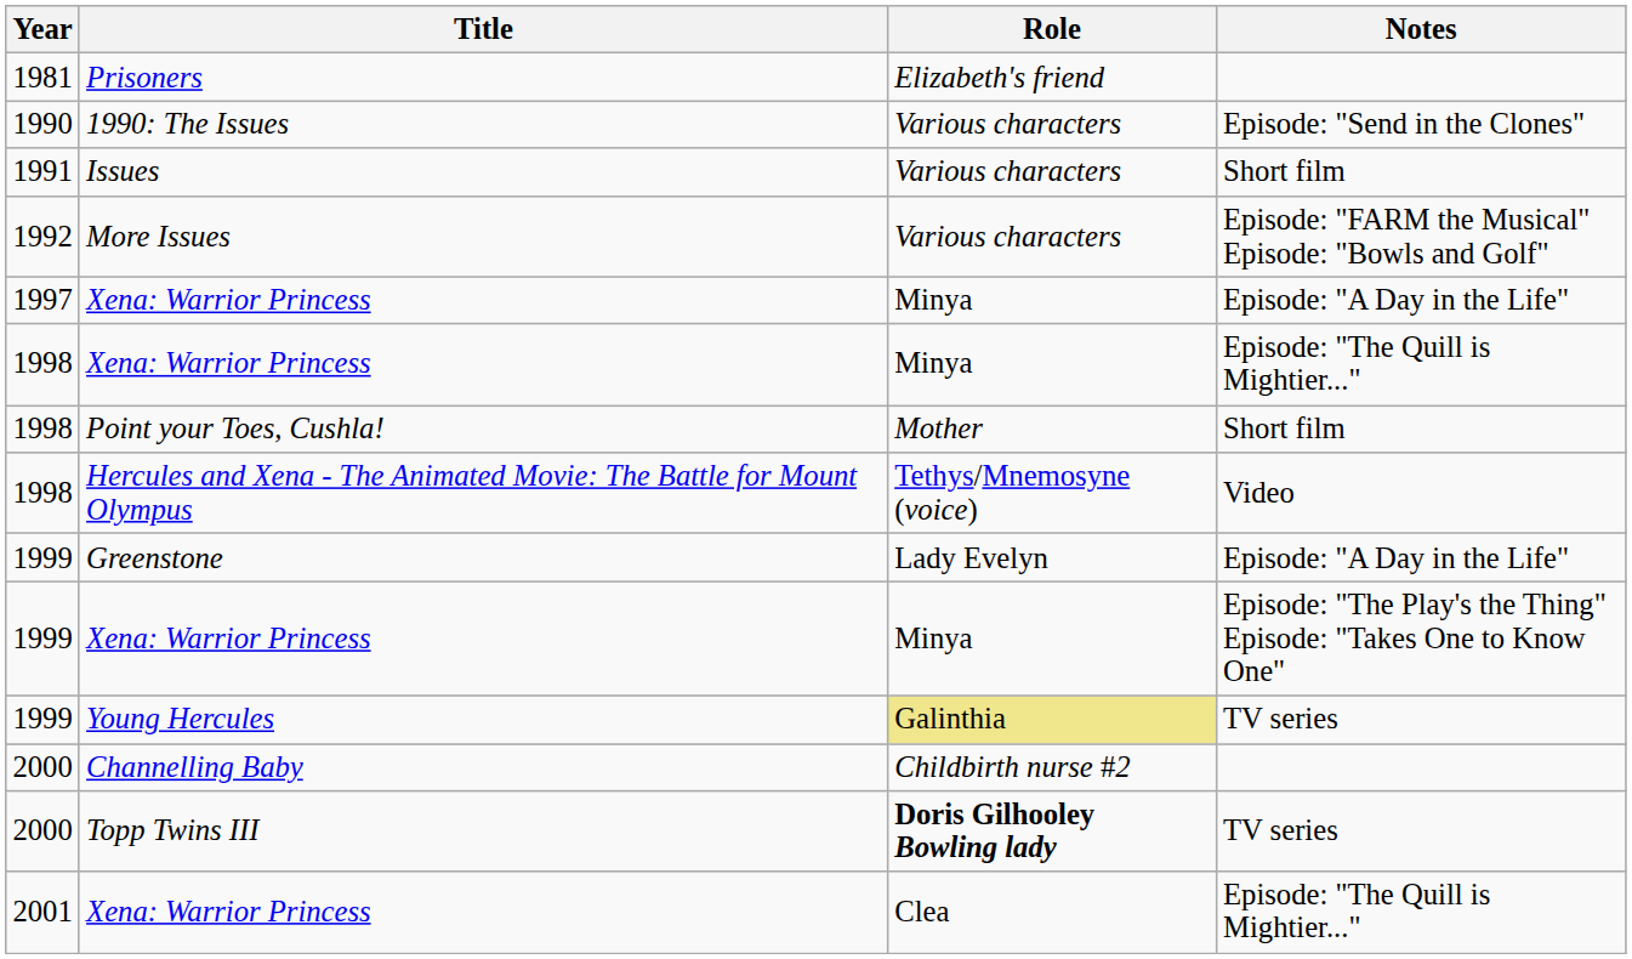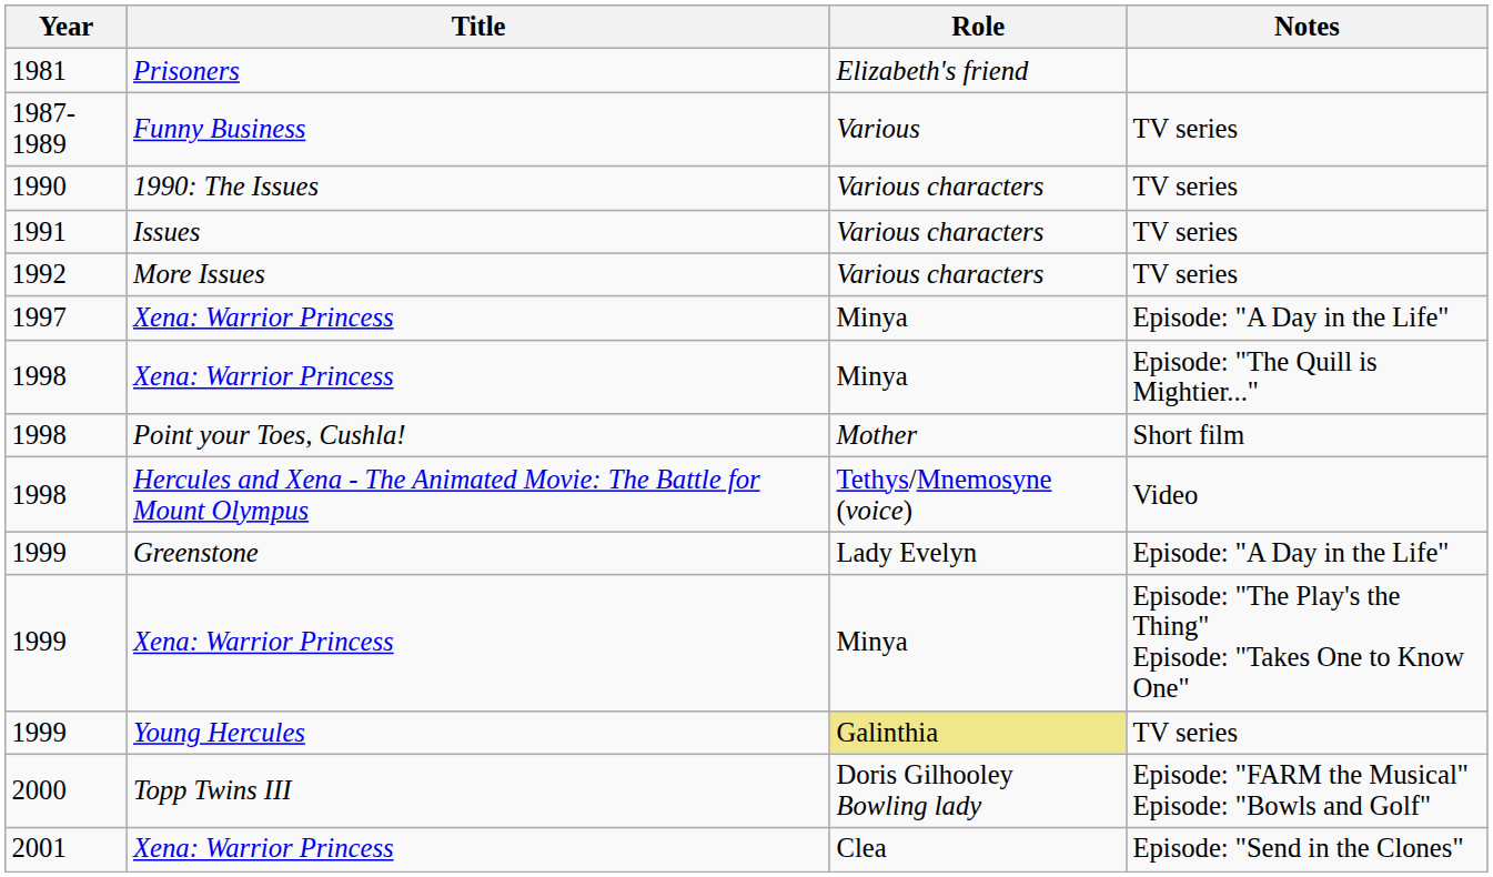+ row: 1987-1989 | Funny Business | Various | TV series
1990: The Issues | Notes: Episode: "Send in the Clones" -> TV series
Issues | Notes: Short film -> TV series
More Issues | Notes: Episode: "FARM the Musical" Episode: "Bowls and Golf" -> TV series
- row: 2000 | Channelling Baby | Childbirth nurse #2
Topp Twins III | Role: bold -> normal
Topp Twins III | Notes: TV series -> Episode: "FARM the Musical" Episode: "Bowls and Golf"
2001 / Xena: Warrior Princess | Notes: Episode: "The Quill is Mightier..." -> Episode: "Send in the Clones"
